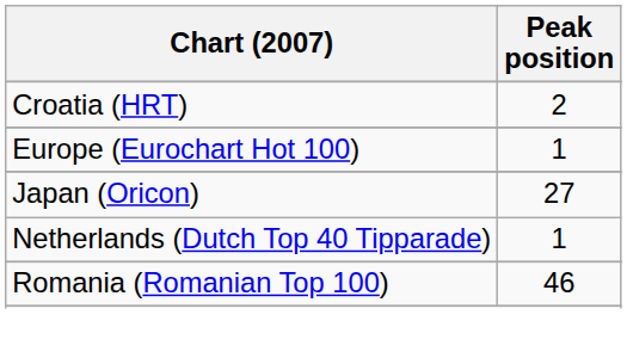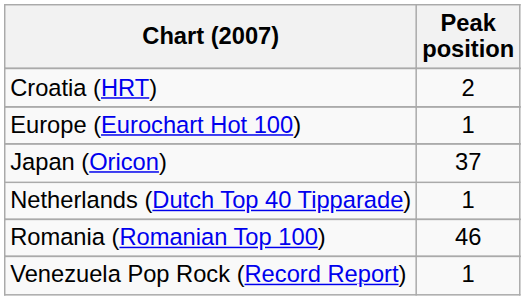Japan (Oricon) | Peak position: 27 -> 37
+ row: Venezuela Pop Rock (Record Report) | 1
